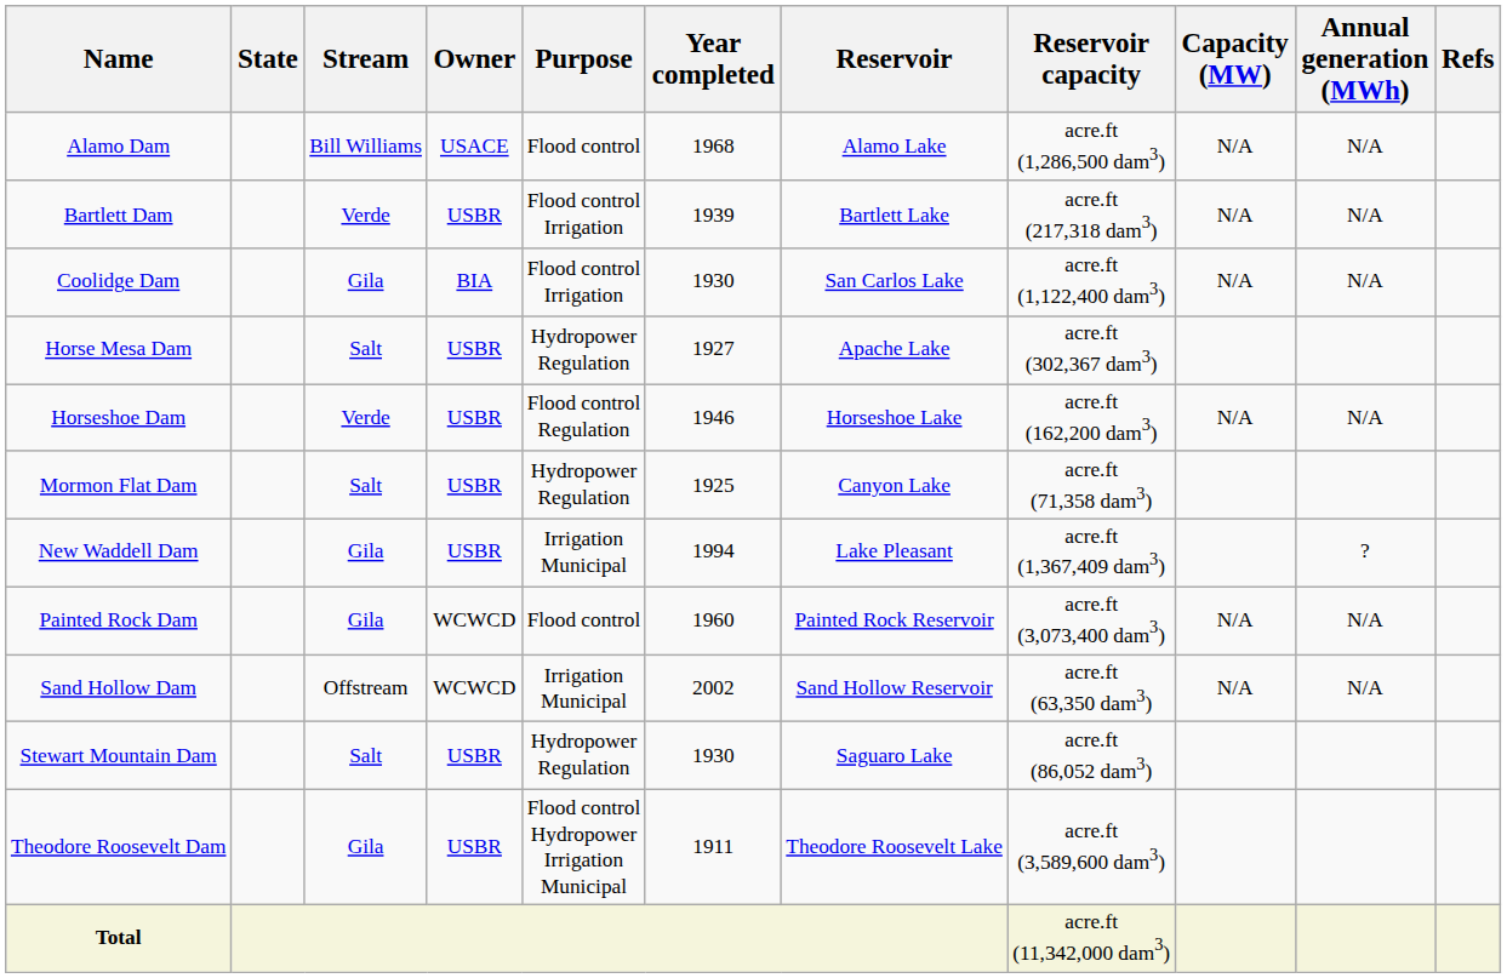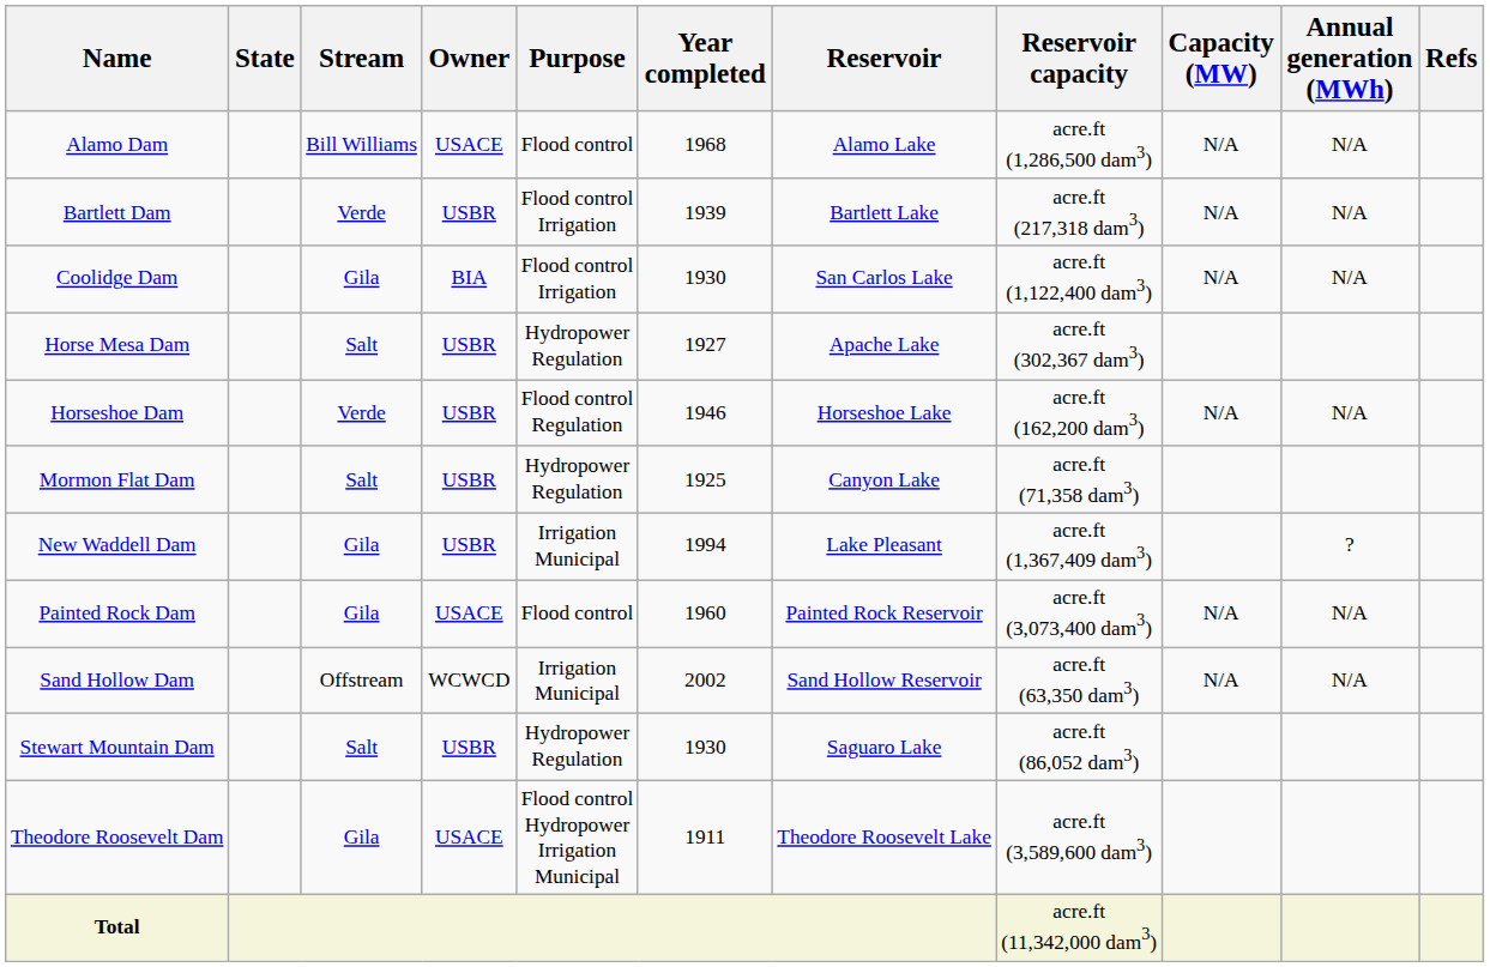Painted Rock Dam | Owner: WCWCD -> USACE
Theodore Roosevelt Dam | Owner: USBR -> USACE
